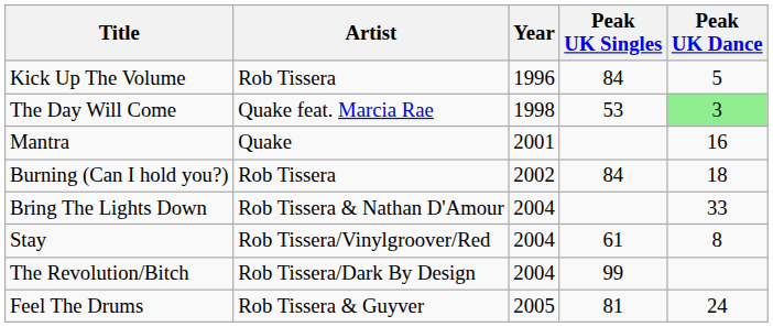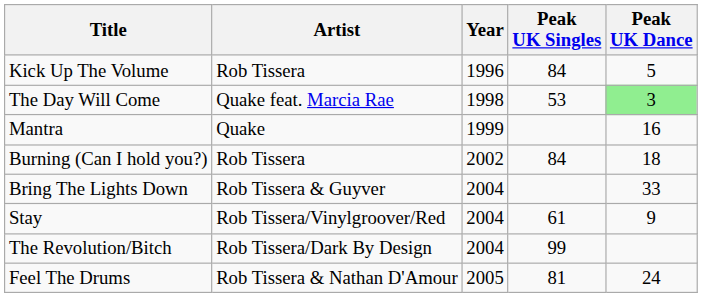Mantra | Year: 2001 -> 1999
Bring The Lights Down | Artist: Rob Tissera & Nathan D'Amour -> Rob Tissera & Guyver
Stay | Peak UK Dance: 8 -> 9
Feel The Drums | Artist: Rob Tissera & Guyver -> Rob Tissera & Nathan D'Amour
